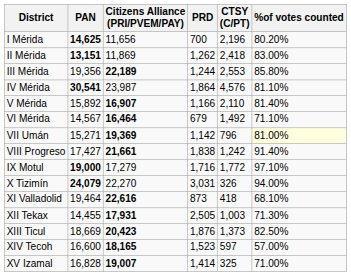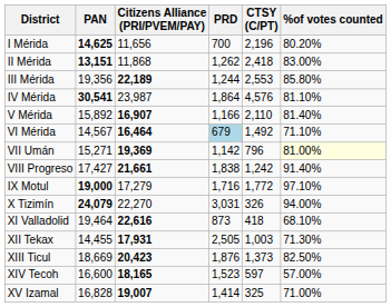II Mérida | Citizens Alliance (PRI/PVEM/PAY): 11,869 -> 11,868
VI Mérida | PRD: no background -> lightblue background
